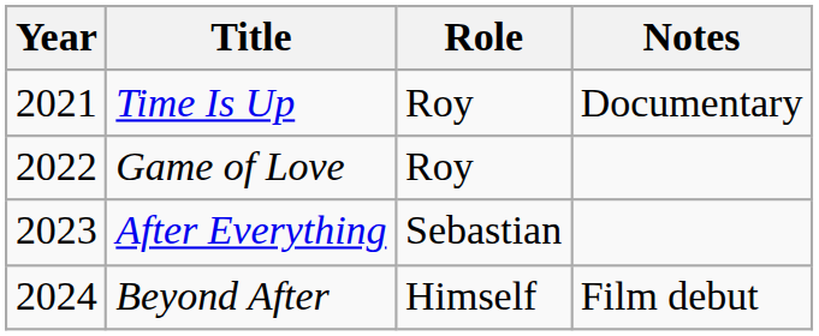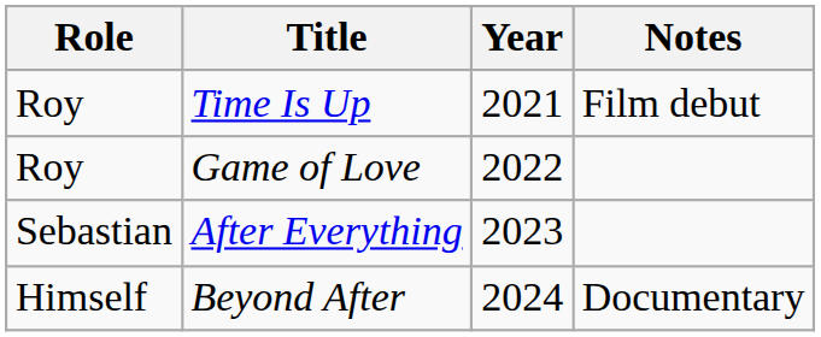columns swapped: Year <-> Role
Time Is Up | Notes: Documentary -> Film debut
Beyond After | Notes: Film debut -> Documentary
